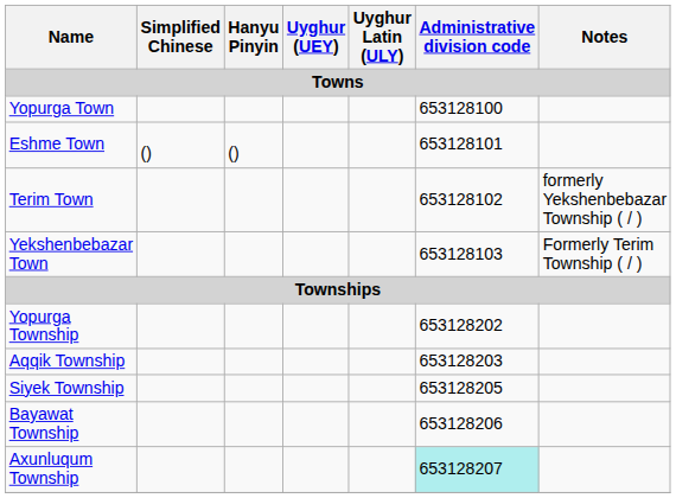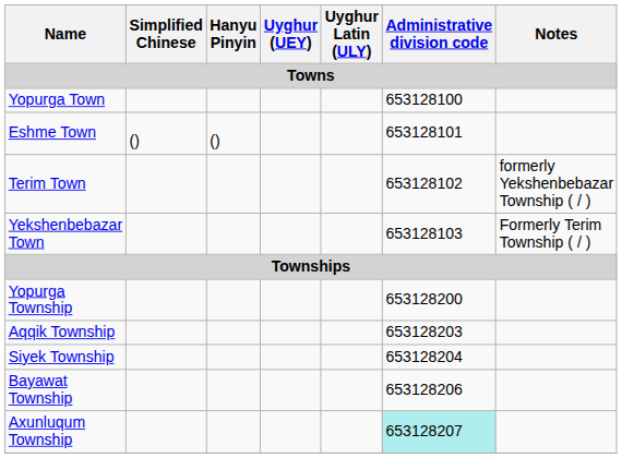Yopurga Township | Administrative division code: 653128202 -> 653128200
Siyek Township | Administrative division code: 653128205 -> 653128204
